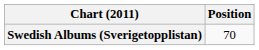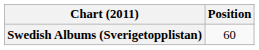Swedish Albums (Sverigetopplistan) | Position: 70 -> 60
